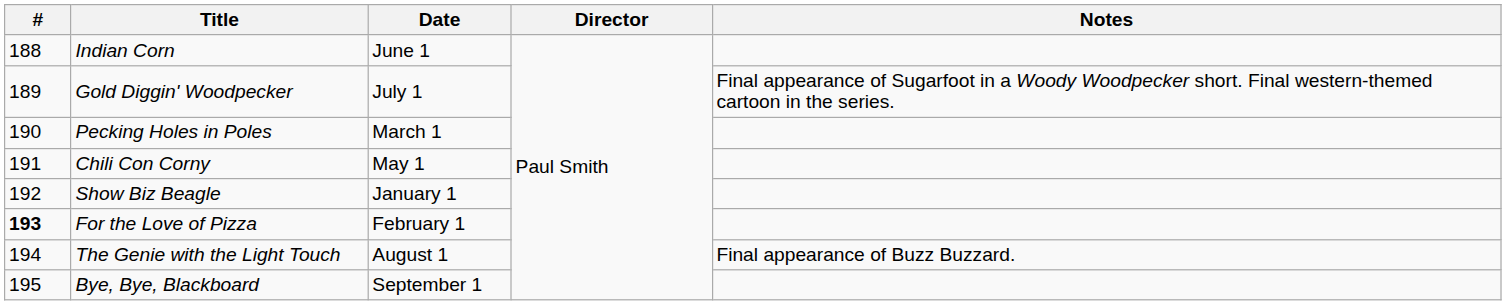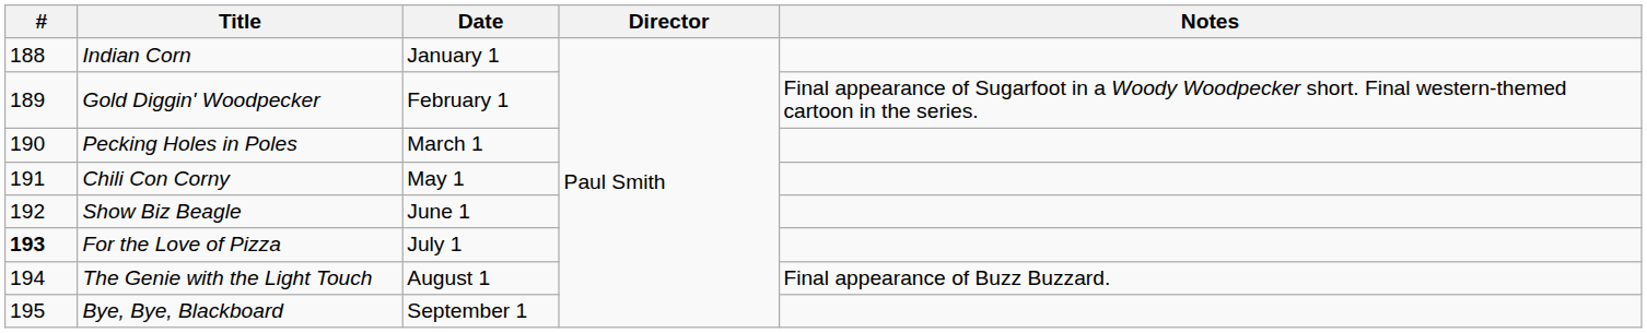Indian Corn | Date: June 1 -> January 1
Gold Diggin' Woodpecker | Date: July 1 -> February 1
Show Biz Beagle | Date: January 1 -> June 1
For the Love of Pizza | Date: February 1 -> July 1
